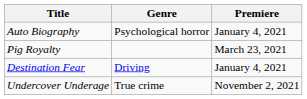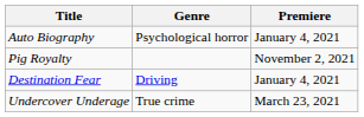Pig Royalty | Premiere: March 23, 2021 -> November 2, 2021
Undercover Underage | Premiere: November 2, 2021 -> March 23, 2021
